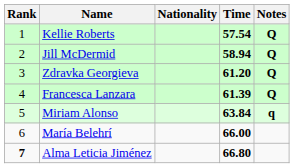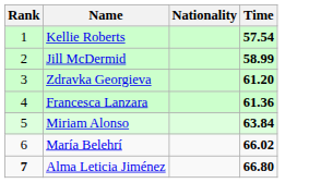- column: Notes | Q | Q | Q | Q | q
Jill McDermid | Time: 58.94 -> 58.99
Francesca Lanzara | Time: 61.39 -> 61.36
María Belehrí | Time: 66.00 -> 66.02
